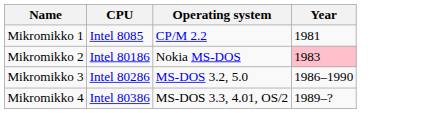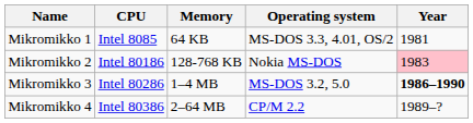+ column: Memory | 64 KB | 128-768 KB | 1–4 MB | 2–64 MB
Mikromikko 1 | Operating system: CP/M 2.2 -> MS-DOS 3.3, 4.01, OS/2
Mikromikko 3 | Year: normal -> bold
Mikromikko 4 | Operating system: MS-DOS 3.3, 4.01, OS/2 -> CP/M 2.2
